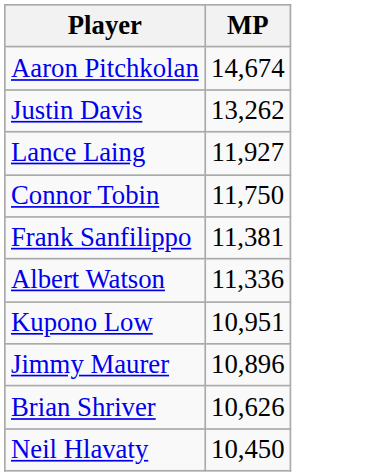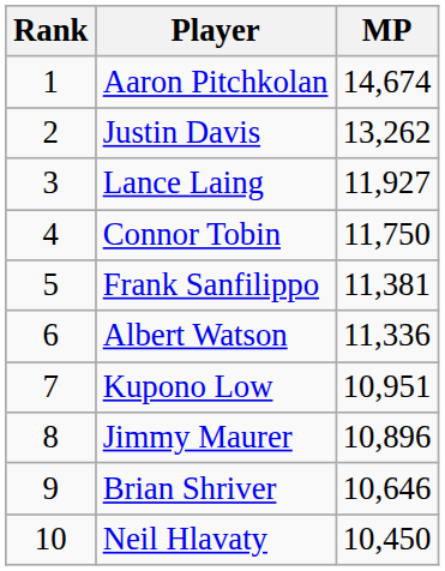+ column: Rank | 1 | 2 | 3 | 4 | 5 | 6 | 7 | 8 | 9 | 10
Brian Shriver | MP: 10,626 -> 10,646
